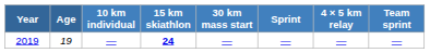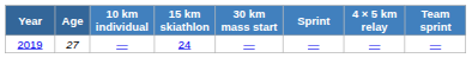2019 | Age: 19 -> 27
2019 | 15 km skiathlon: bold -> normal
